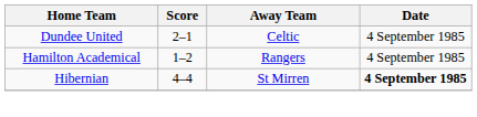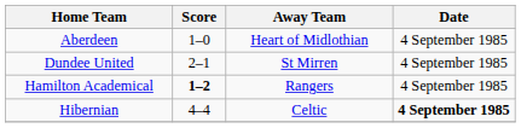+ row: Aberdeen | 1–0 | Heart of Midlothian | 4 September 1985
Dundee United | Away Team: Celtic -> St Mirren
Hamilton Academical | Score: normal -> bold
Hibernian | Away Team: St Mirren -> Celtic
